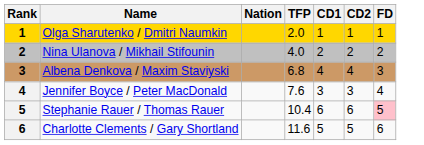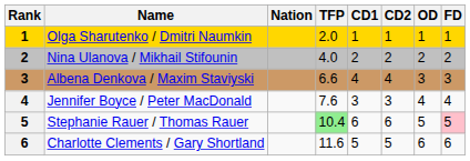+ column: OD | 1 | 2 | 3 | 4 | 5 | 6
Albena Denkova / Maxim Staviyski | TFP: 6.8 -> 6.6
Stephanie Rauer / Thomas Rauer | TFP: no background -> lightgreen background
